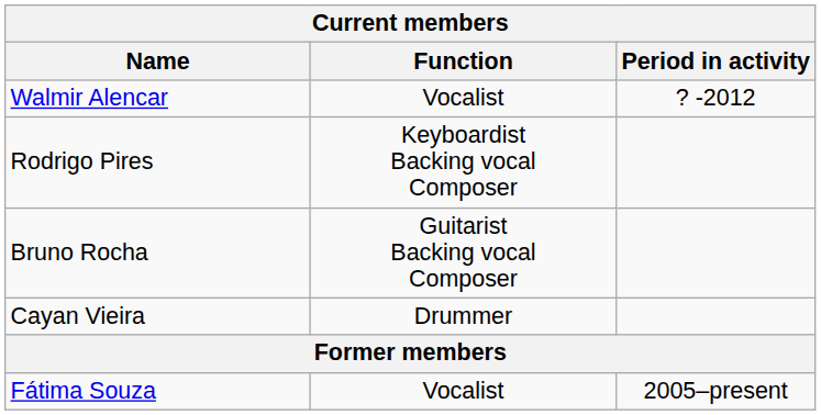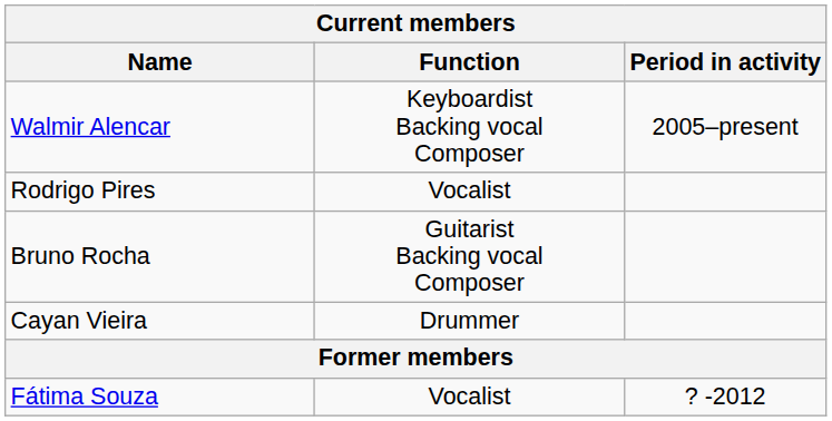Walmir Alencar | Function: Vocalist -> Keyboardist Backing vocal Composer
Walmir Alencar | Period in activity: ? -2012 -> 2005–present
Rodrigo Pires | Function: Keyboardist Backing vocal Composer -> Vocalist
Fátima Souza | Period in activity: 2005–present -> ? -2012
